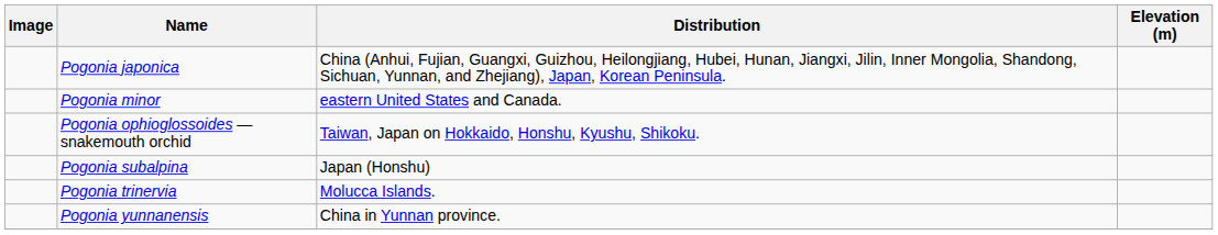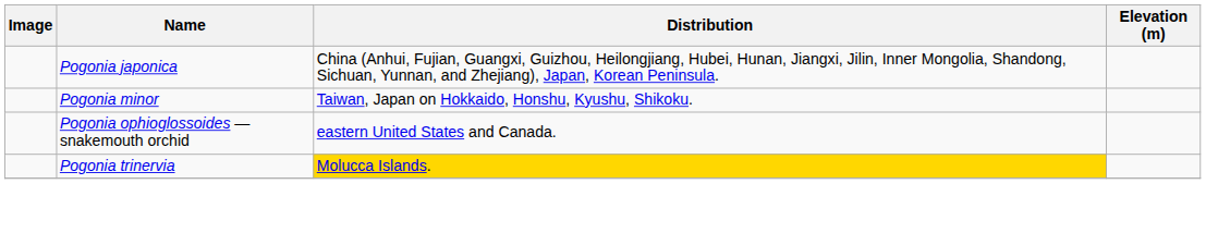Pogonia minor | Distribution: eastern United States and Canada. -> Taiwan, Japan on Hokkaido, Honshu, Kyushu, Shikoku.
Pogonia ophioglossoides — snakemouth orchid | Distribution: Taiwan, Japan on Hokkaido, Honshu, Kyushu, Shikoku. -> eastern United States and Canada.
- row: Pogonia subalpina | Japan (Honshu)
Pogonia trinervia | Distribution: no background -> gold background
- row: Pogonia yunnanensis | China in Yunnan province.
